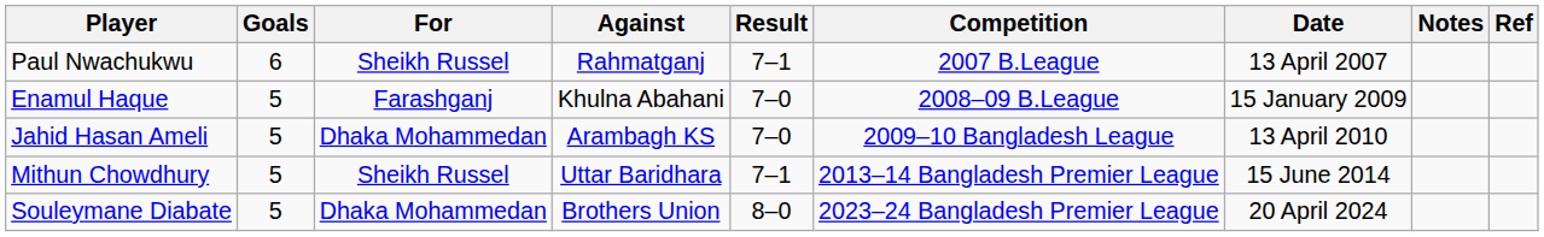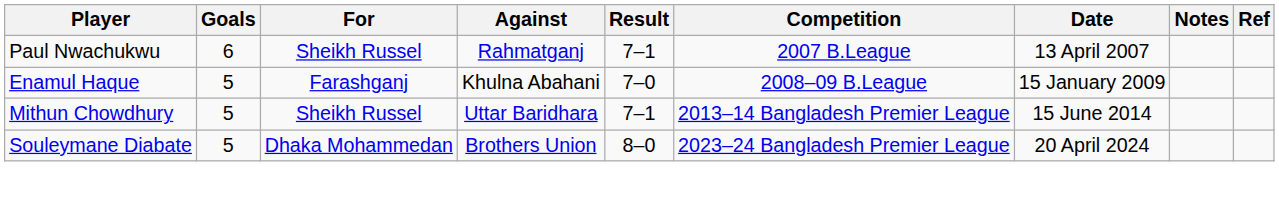- row: Jahid Hasan Ameli | 5 | Dhaka Mohammedan | Arambagh KS | 7–0 | 2009–10 Bangladesh League | 13 April 2010
